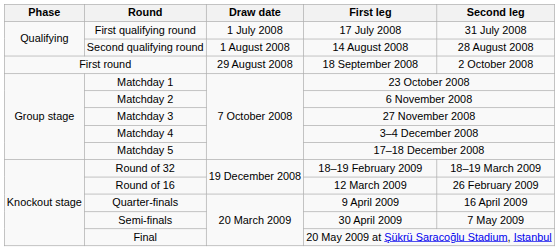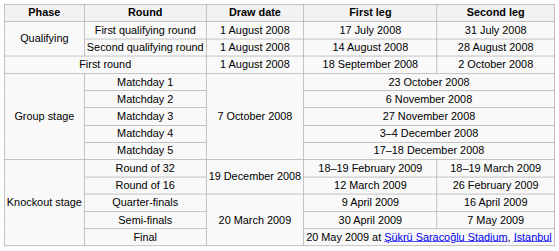First qualifying round | Draw date: 1 July 2008 -> 1 August 2008
First round | Draw date: 29 August 2008 -> 1 August 2008
